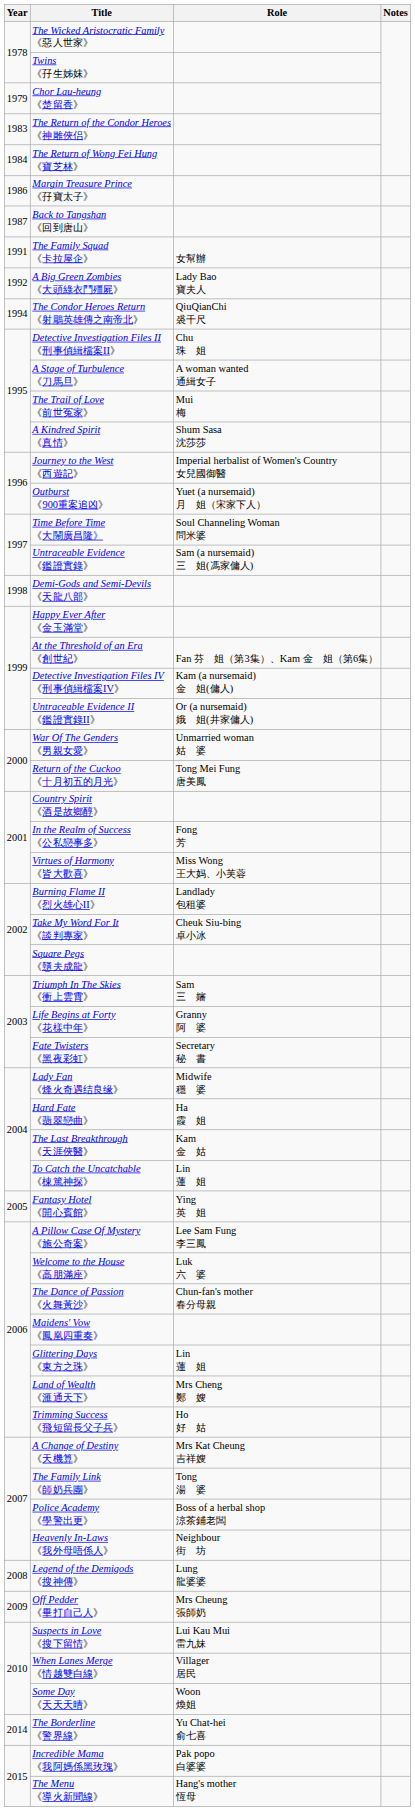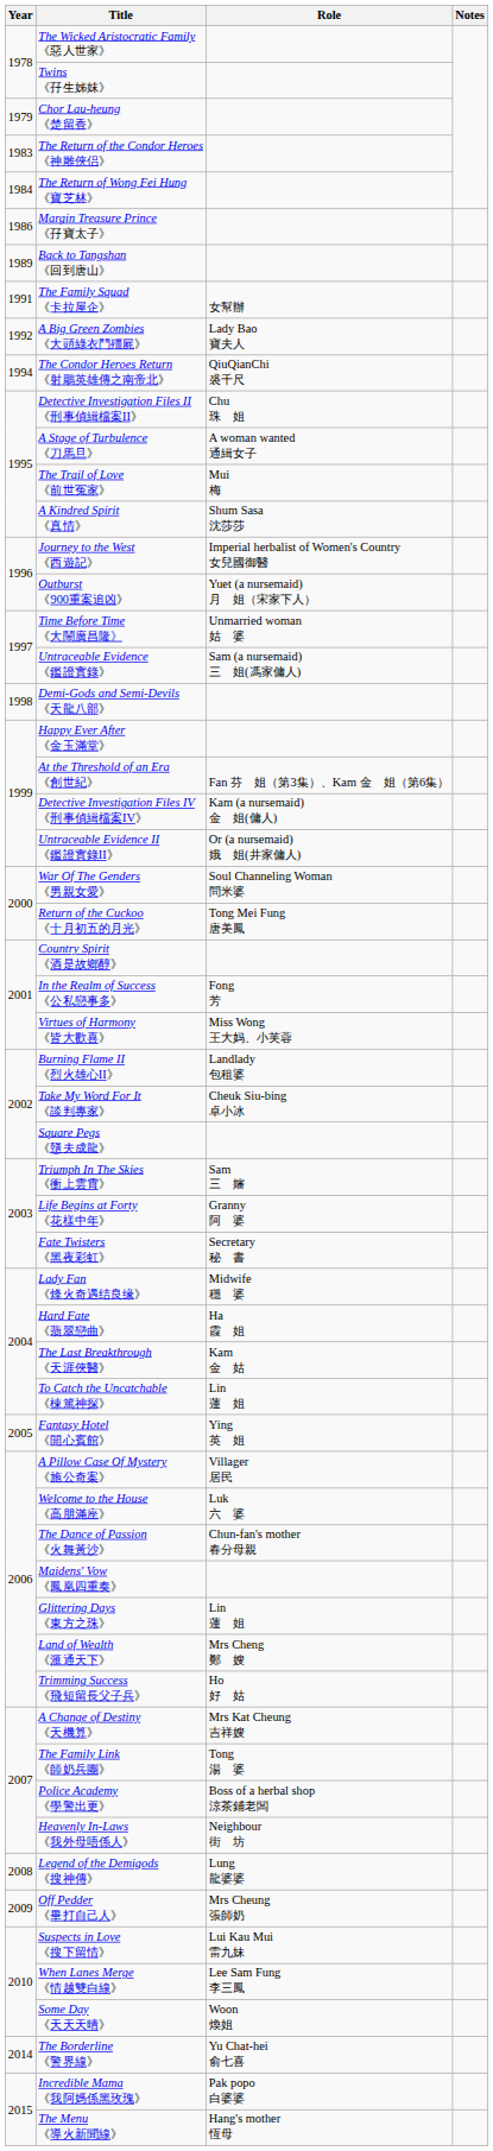Back to Tangshan 《回到唐山》 | Year: 1987 -> 1989
Time Before Time 《大鬧廣昌隆》 | Role: Soul Channeling Woman 問米婆 -> Unmarried woman 姑 婆
War Of The Genders 《男親女愛》 | Role: Unmarried woman 姑 婆 -> Soul Channeling Woman 問米婆
A Pillow Case Of Mystery 《施公奇案》 | Role: Lee Sam Fung 李三鳳 -> Villager 居民
When Lanes Merge 《情越雙白線》 | Role: Villager 居民 -> Lee Sam Fung 李三鳳
